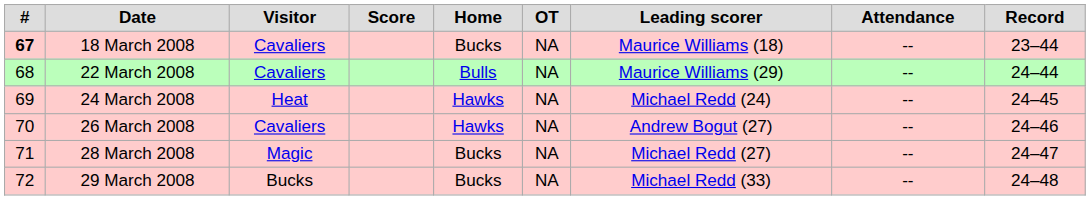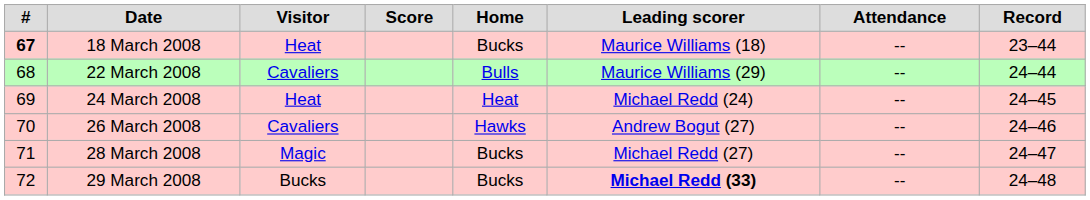- column: OT | NA | NA | NA | NA | NA | NA
18 March 2008 | Visitor: Cavaliers -> Heat
24 March 2008 | Home: Hawks -> Heat
29 March 2008 | Leading scorer: normal -> bold
